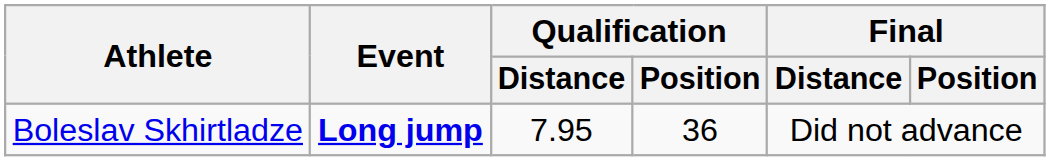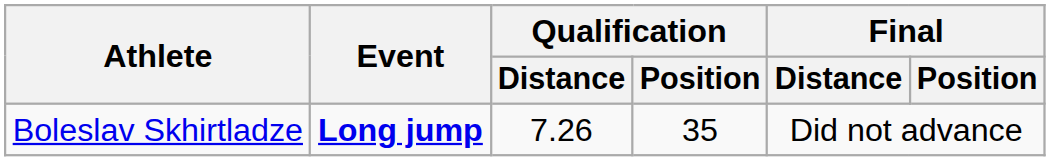Boleslav Skhirtladze | Qualification / Distance: 7.95 -> 7.26
Boleslav Skhirtladze | Qualification / Position: 36 -> 35
